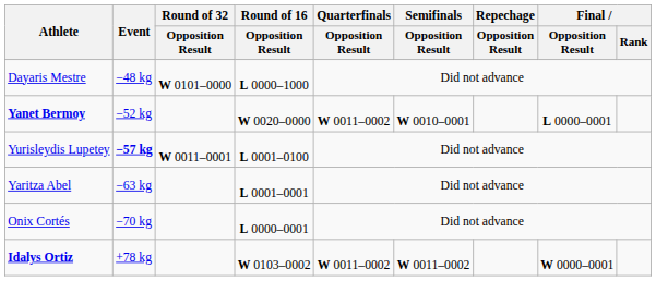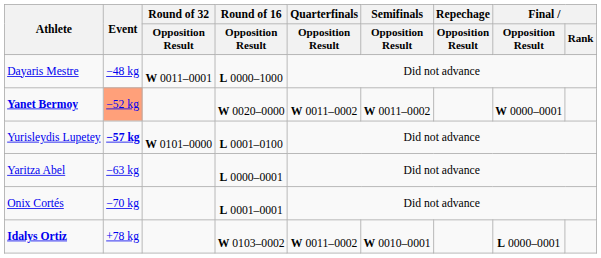Dayaris Mestre | Round of 32 / Opposition Result: W 0101–0000 -> W 0011–0001
Yanet Bermoy | Event: no background -> lightsalmon background
Yanet Bermoy | Semifinals / Opposition Result: W 0010–0001 -> W 0011–0002
Yanet Bermoy | Final / Opposition Result: L 0000–0001 -> W 0000–0001
Yurisleydis Lupetey | Round of 32 / Opposition Result: W 0011–0001 -> W 0101–0000
Yaritza Abel | Round of 16 / Opposition Result: L 0001–0001 -> L 0000–0001
Onix Cortés | Round of 16 / Opposition Result: L 0000–0001 -> L 0001–0001
Idalys Ortiz | Semifinals / Opposition Result: W 0011–0002 -> W 0010–0001
Idalys Ortiz | Final / Opposition Result: W 0000–0001 -> L 0000–0001
